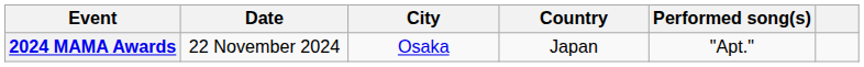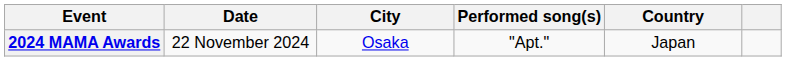columns swapped: Country <-> Performed song(s)
